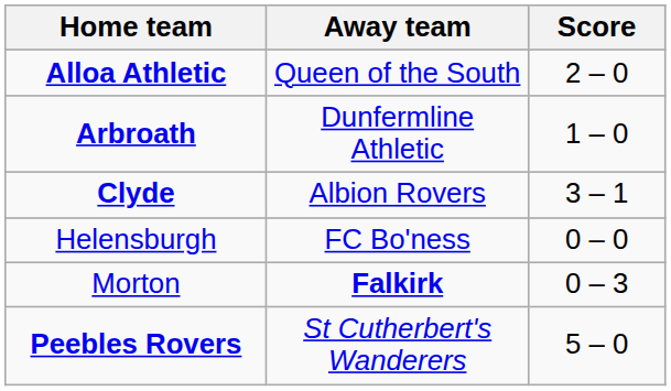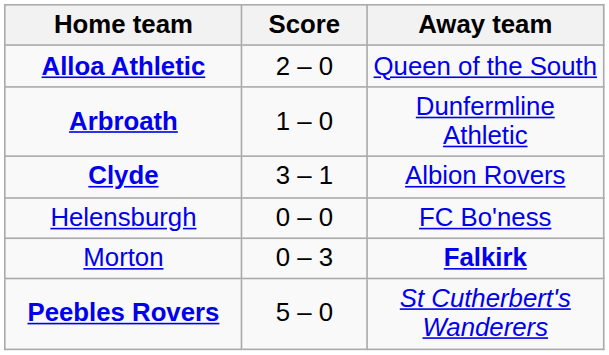columns swapped: Score <-> Away team
